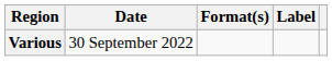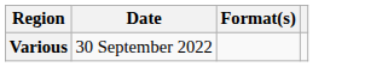- column: Label
